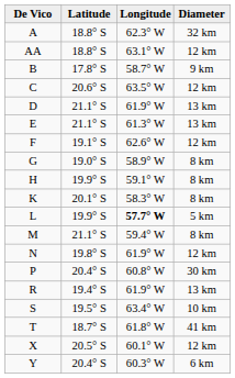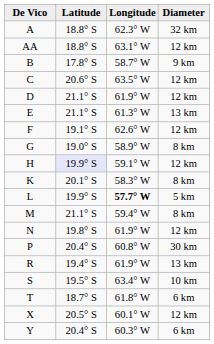D | Diameter: 13 km -> 12 km
H | Latitude: no background -> lavender background
H | Diameter: 8 km -> 12 km
T | Diameter: 41 km -> 6 km
